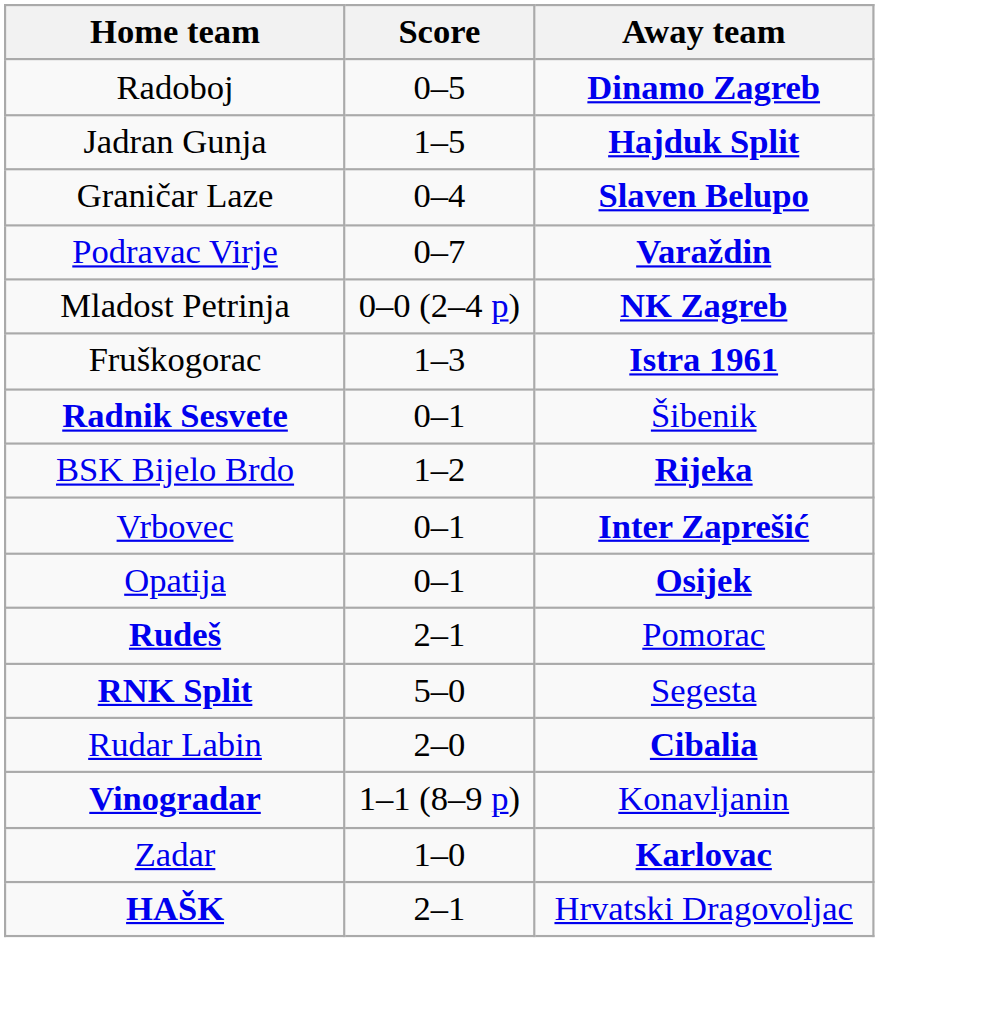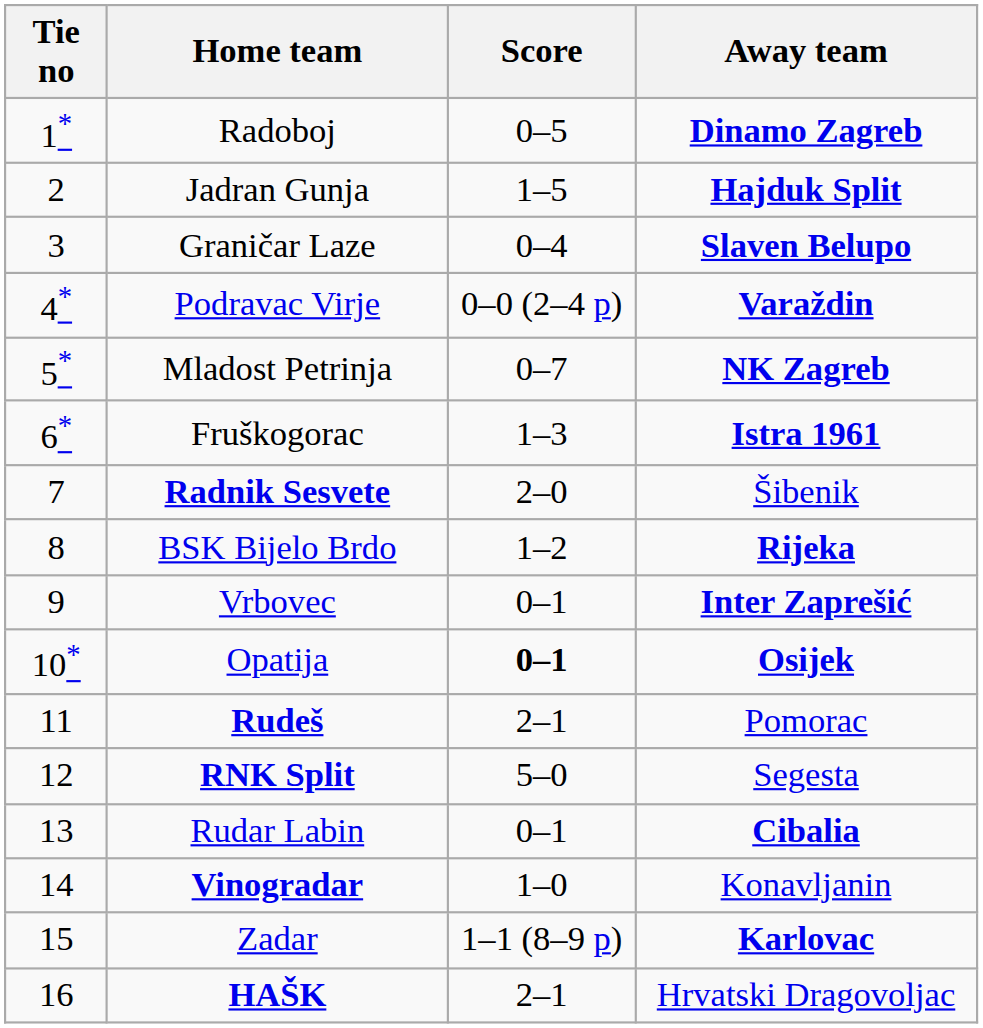+ column: Tie no | 1* | 2 | 3 | 4* | 5* | 6* | 7 | 8 | 9 | 10* | 11 | 12 | 13 | 14 | 15 | 16
Podravac Virje | Score: 0–7 -> 0–0 (2–4 p)
Mladost Petrinja | Score: 0–0 (2–4 p) -> 0–7
Radnik Sesvete | Score: 0–1 -> 2–0
Opatija | Score: normal -> bold
Rudar Labin | Score: 2–0 -> 0–1
Vinogradar | Score: 1–1 (8–9 p) -> 1–0
Zadar | Score: 1–0 -> 1–1 (8–9 p)
